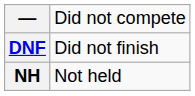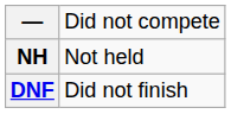rows swapped: DNF <-> NH
